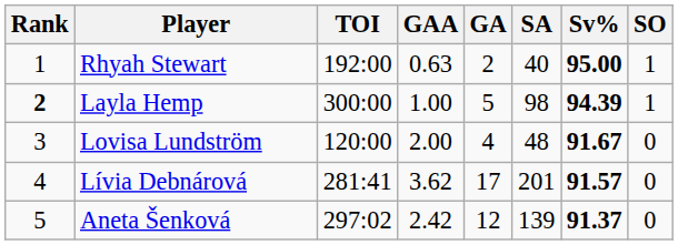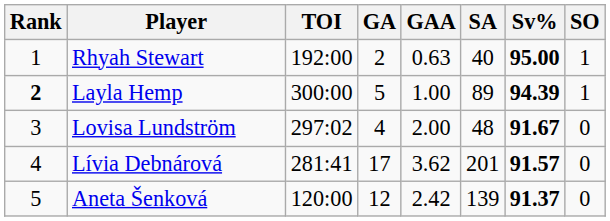columns swapped: GA <-> GAA
Layla Hemp | SA: 98 -> 89
Lovisa Lundström | TOI: 120:00 -> 297:02
Aneta Šenková | TOI: 297:02 -> 120:00
